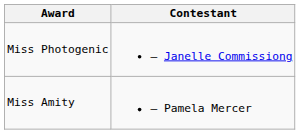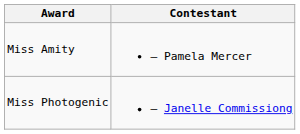rows swapped: Miss Amity <-> Miss Photogenic
